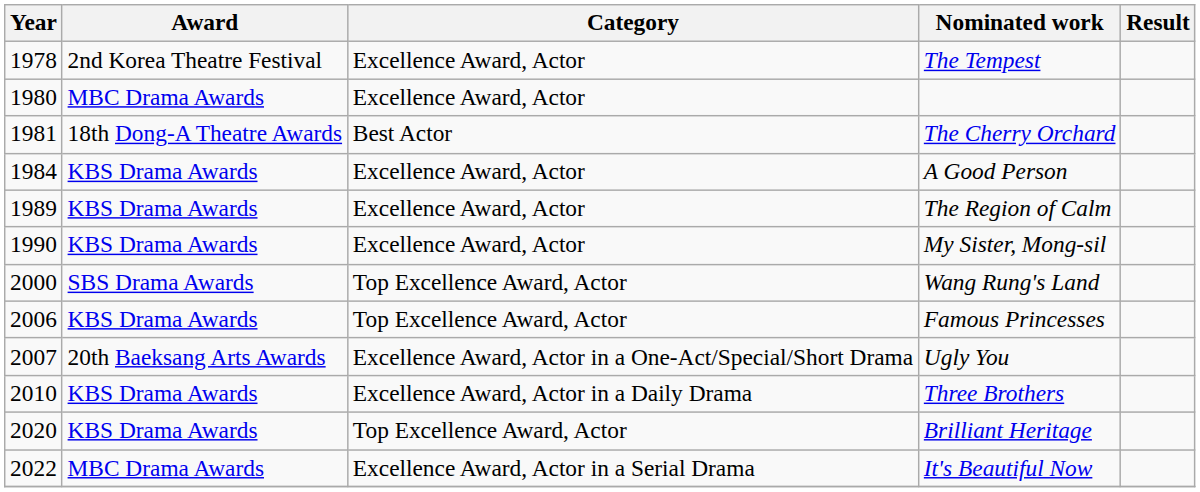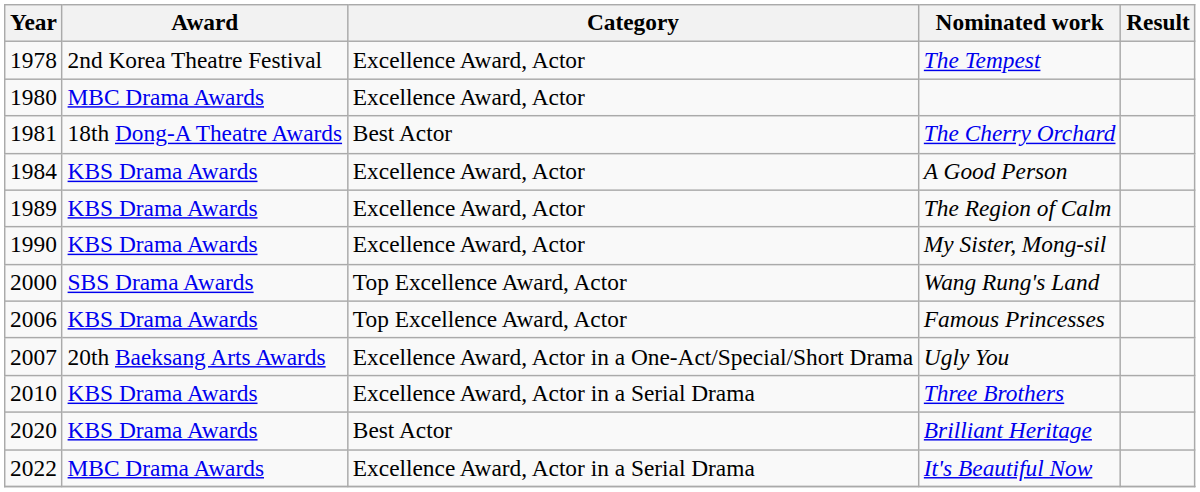Three Brothers | Category: Excellence Award, Actor in a Daily Drama -> Excellence Award, Actor in a Serial Drama
Brilliant Heritage | Category: Top Excellence Award, Actor -> Best Actor
